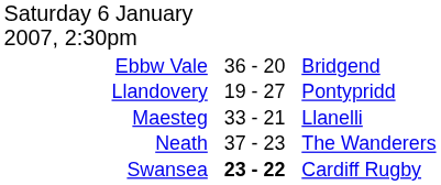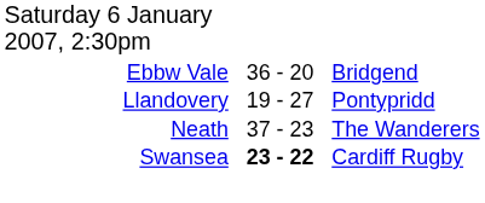- row: Maesteg | 33 - 21 | Llanelli
